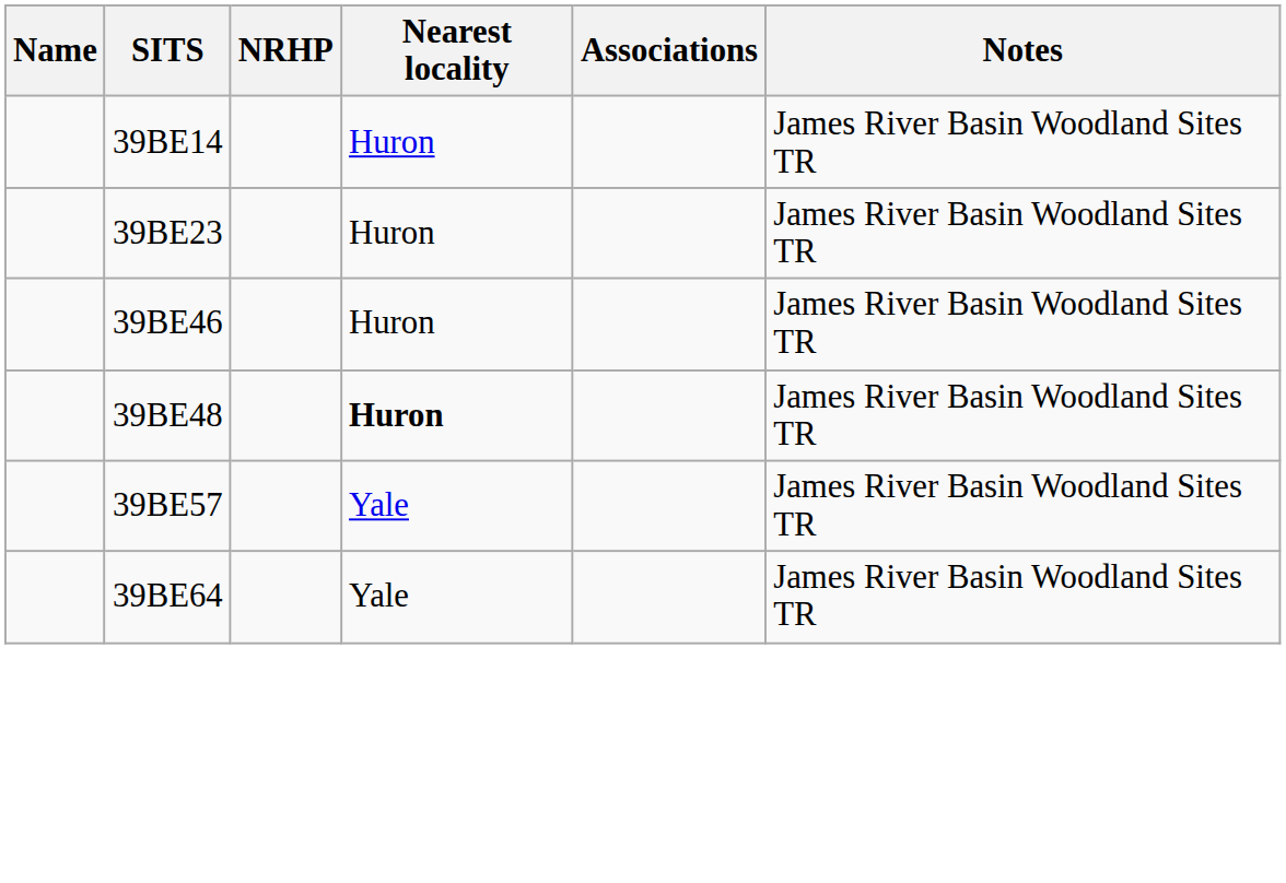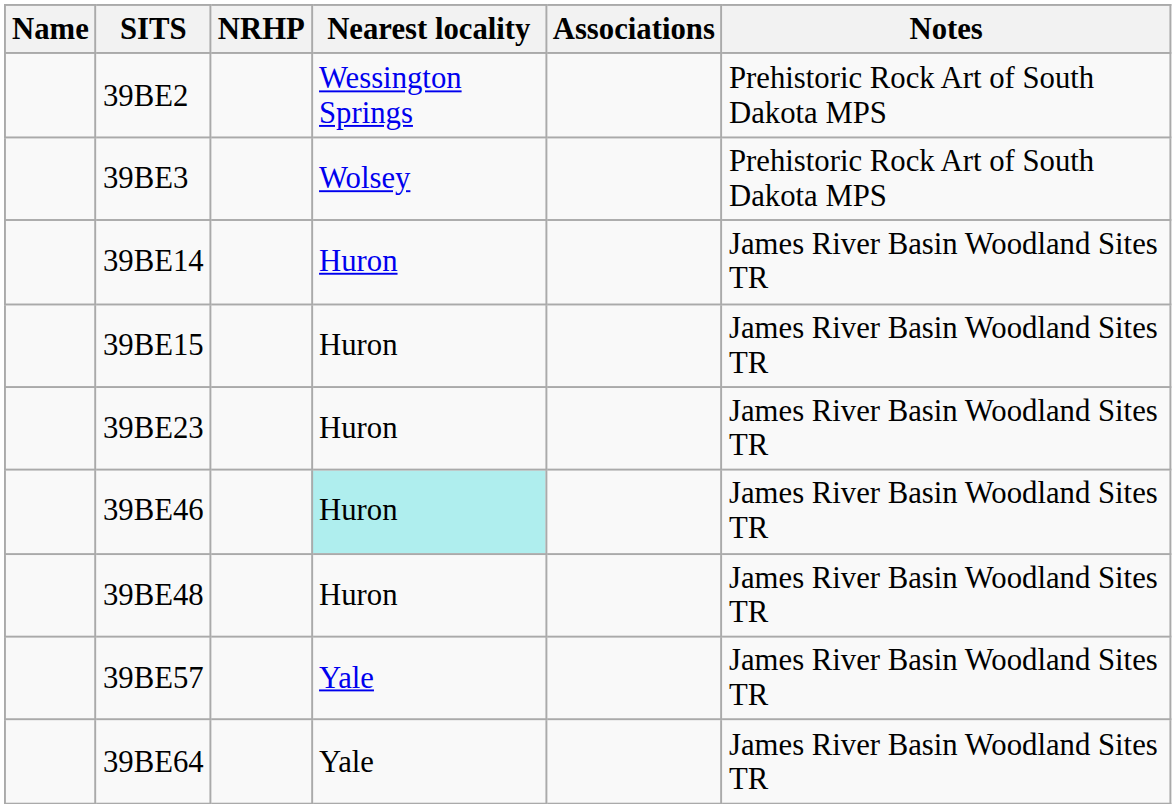+ row: 39BE2 | Wessington Springs | Prehistoric Rock Art of South Dakota MPS
+ row: 39BE3 | Wolsey | Prehistoric Rock Art of South Dakota MPS
+ row: 39BE15 | Huron | James River Basin Woodland Sites TR
39BE46 | Nearest locality: no background -> paleturquoise background
39BE48 | Nearest locality: bold -> normal
